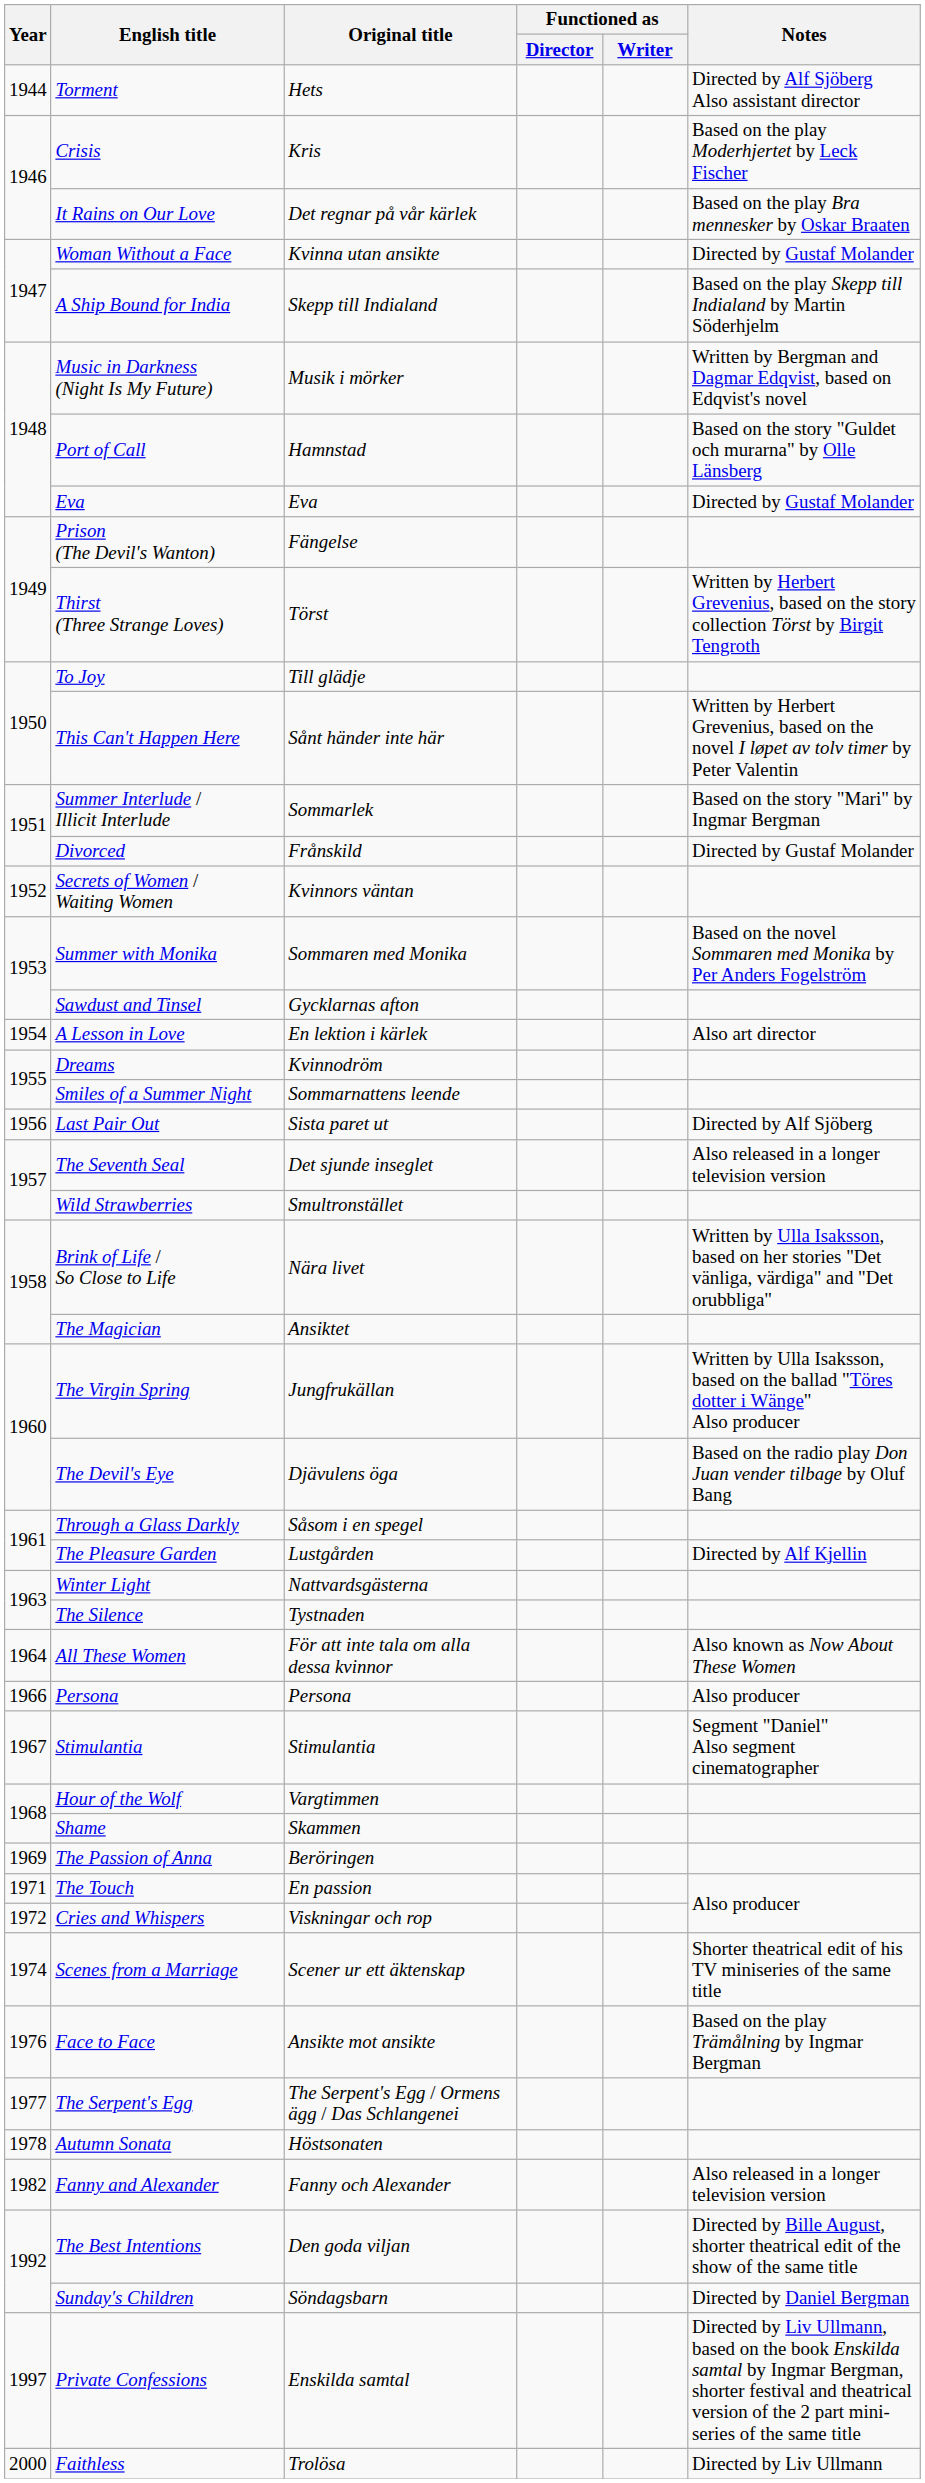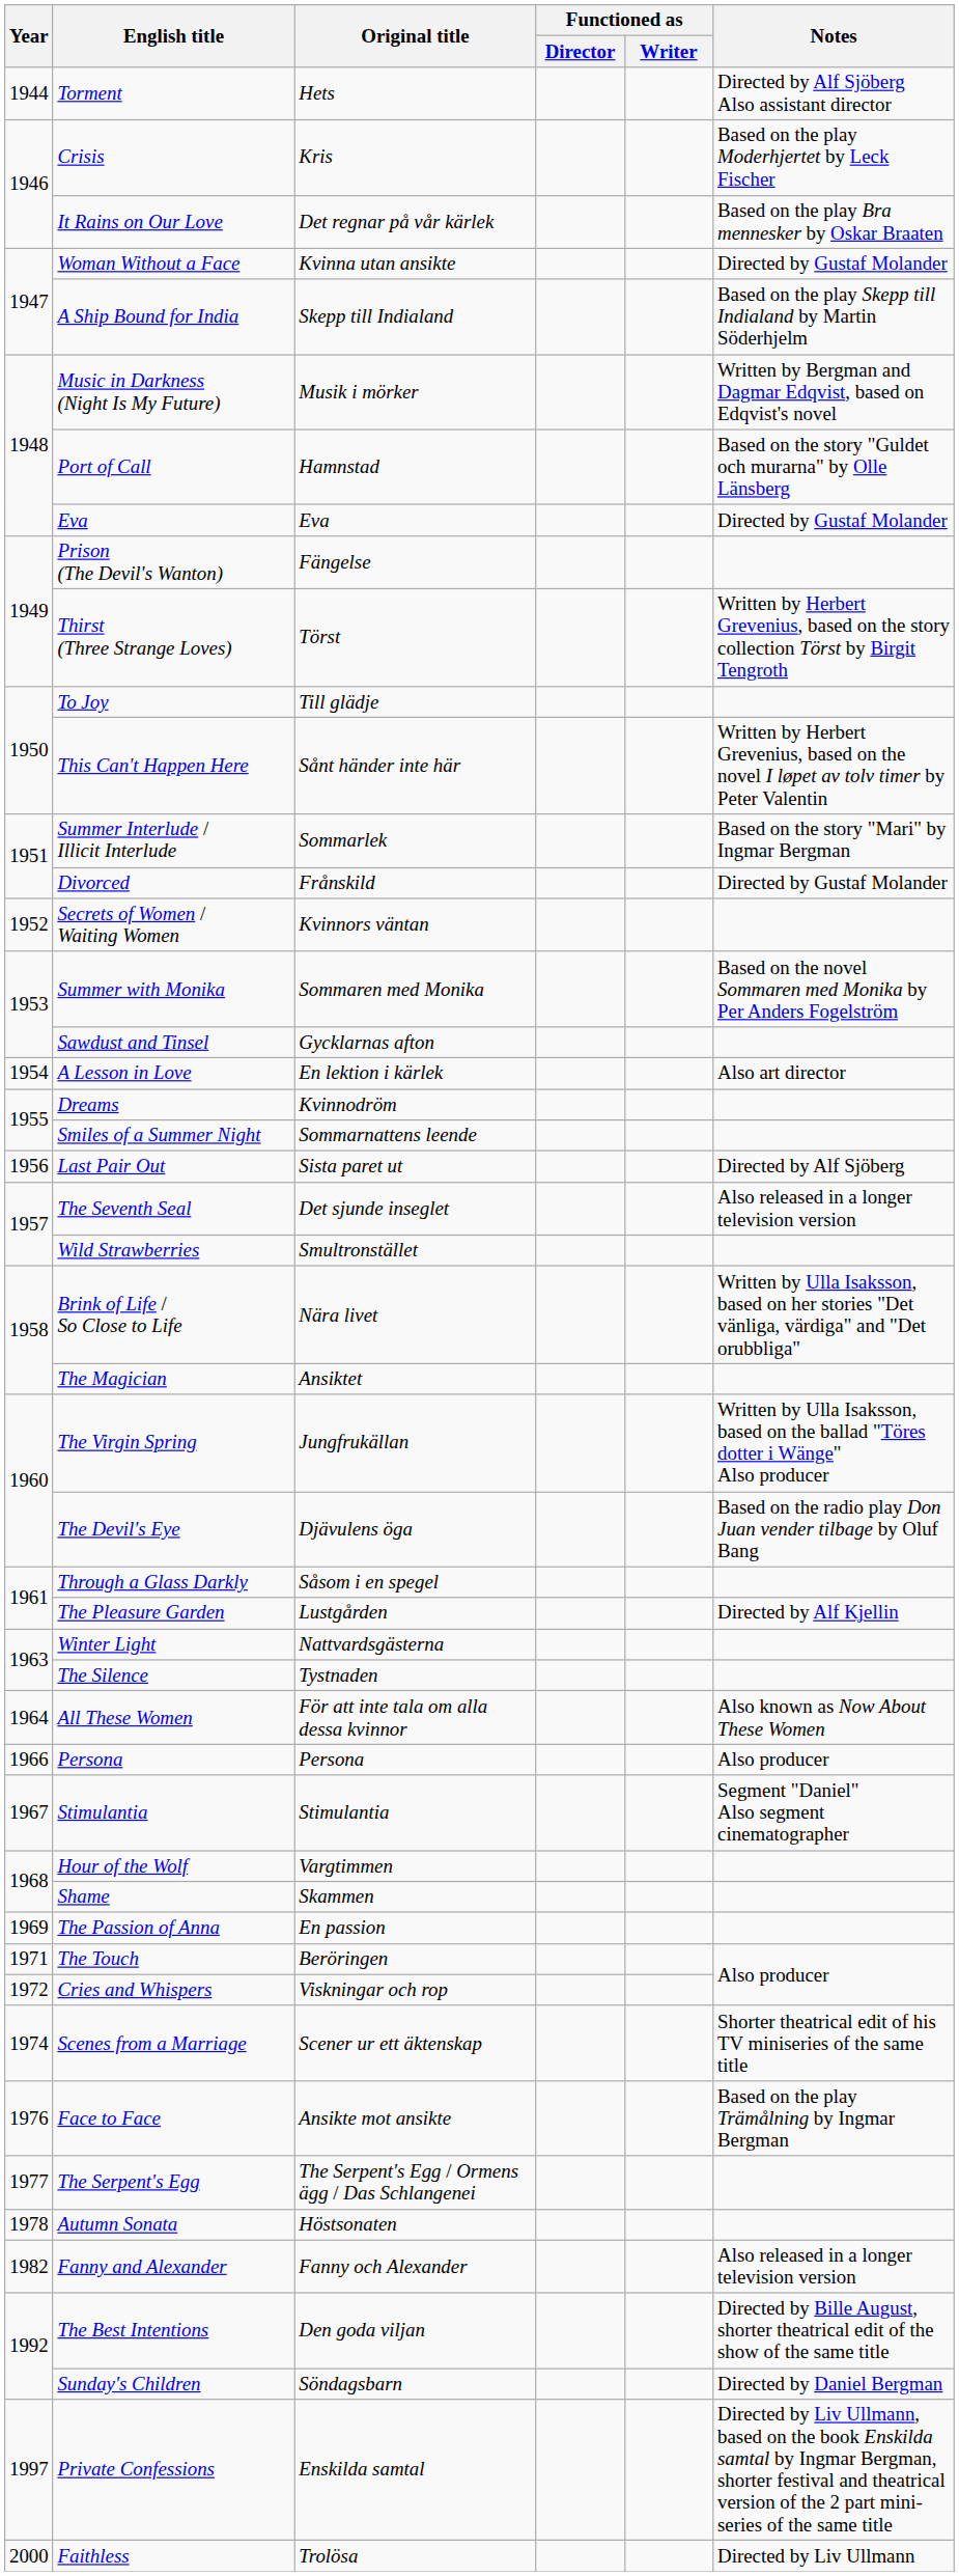The Passion of Anna | Original title: Beröringen -> En passion
The Touch | Original title: En passion -> Beröringen
